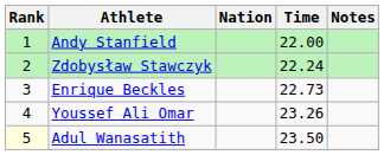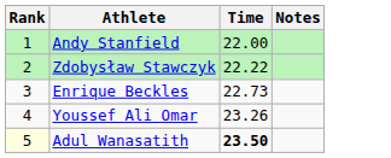- column: Nation
Zdobysław Stawczyk | Time: 22.24 -> 22.22
Adul Wanasatith | Time: normal -> bold
